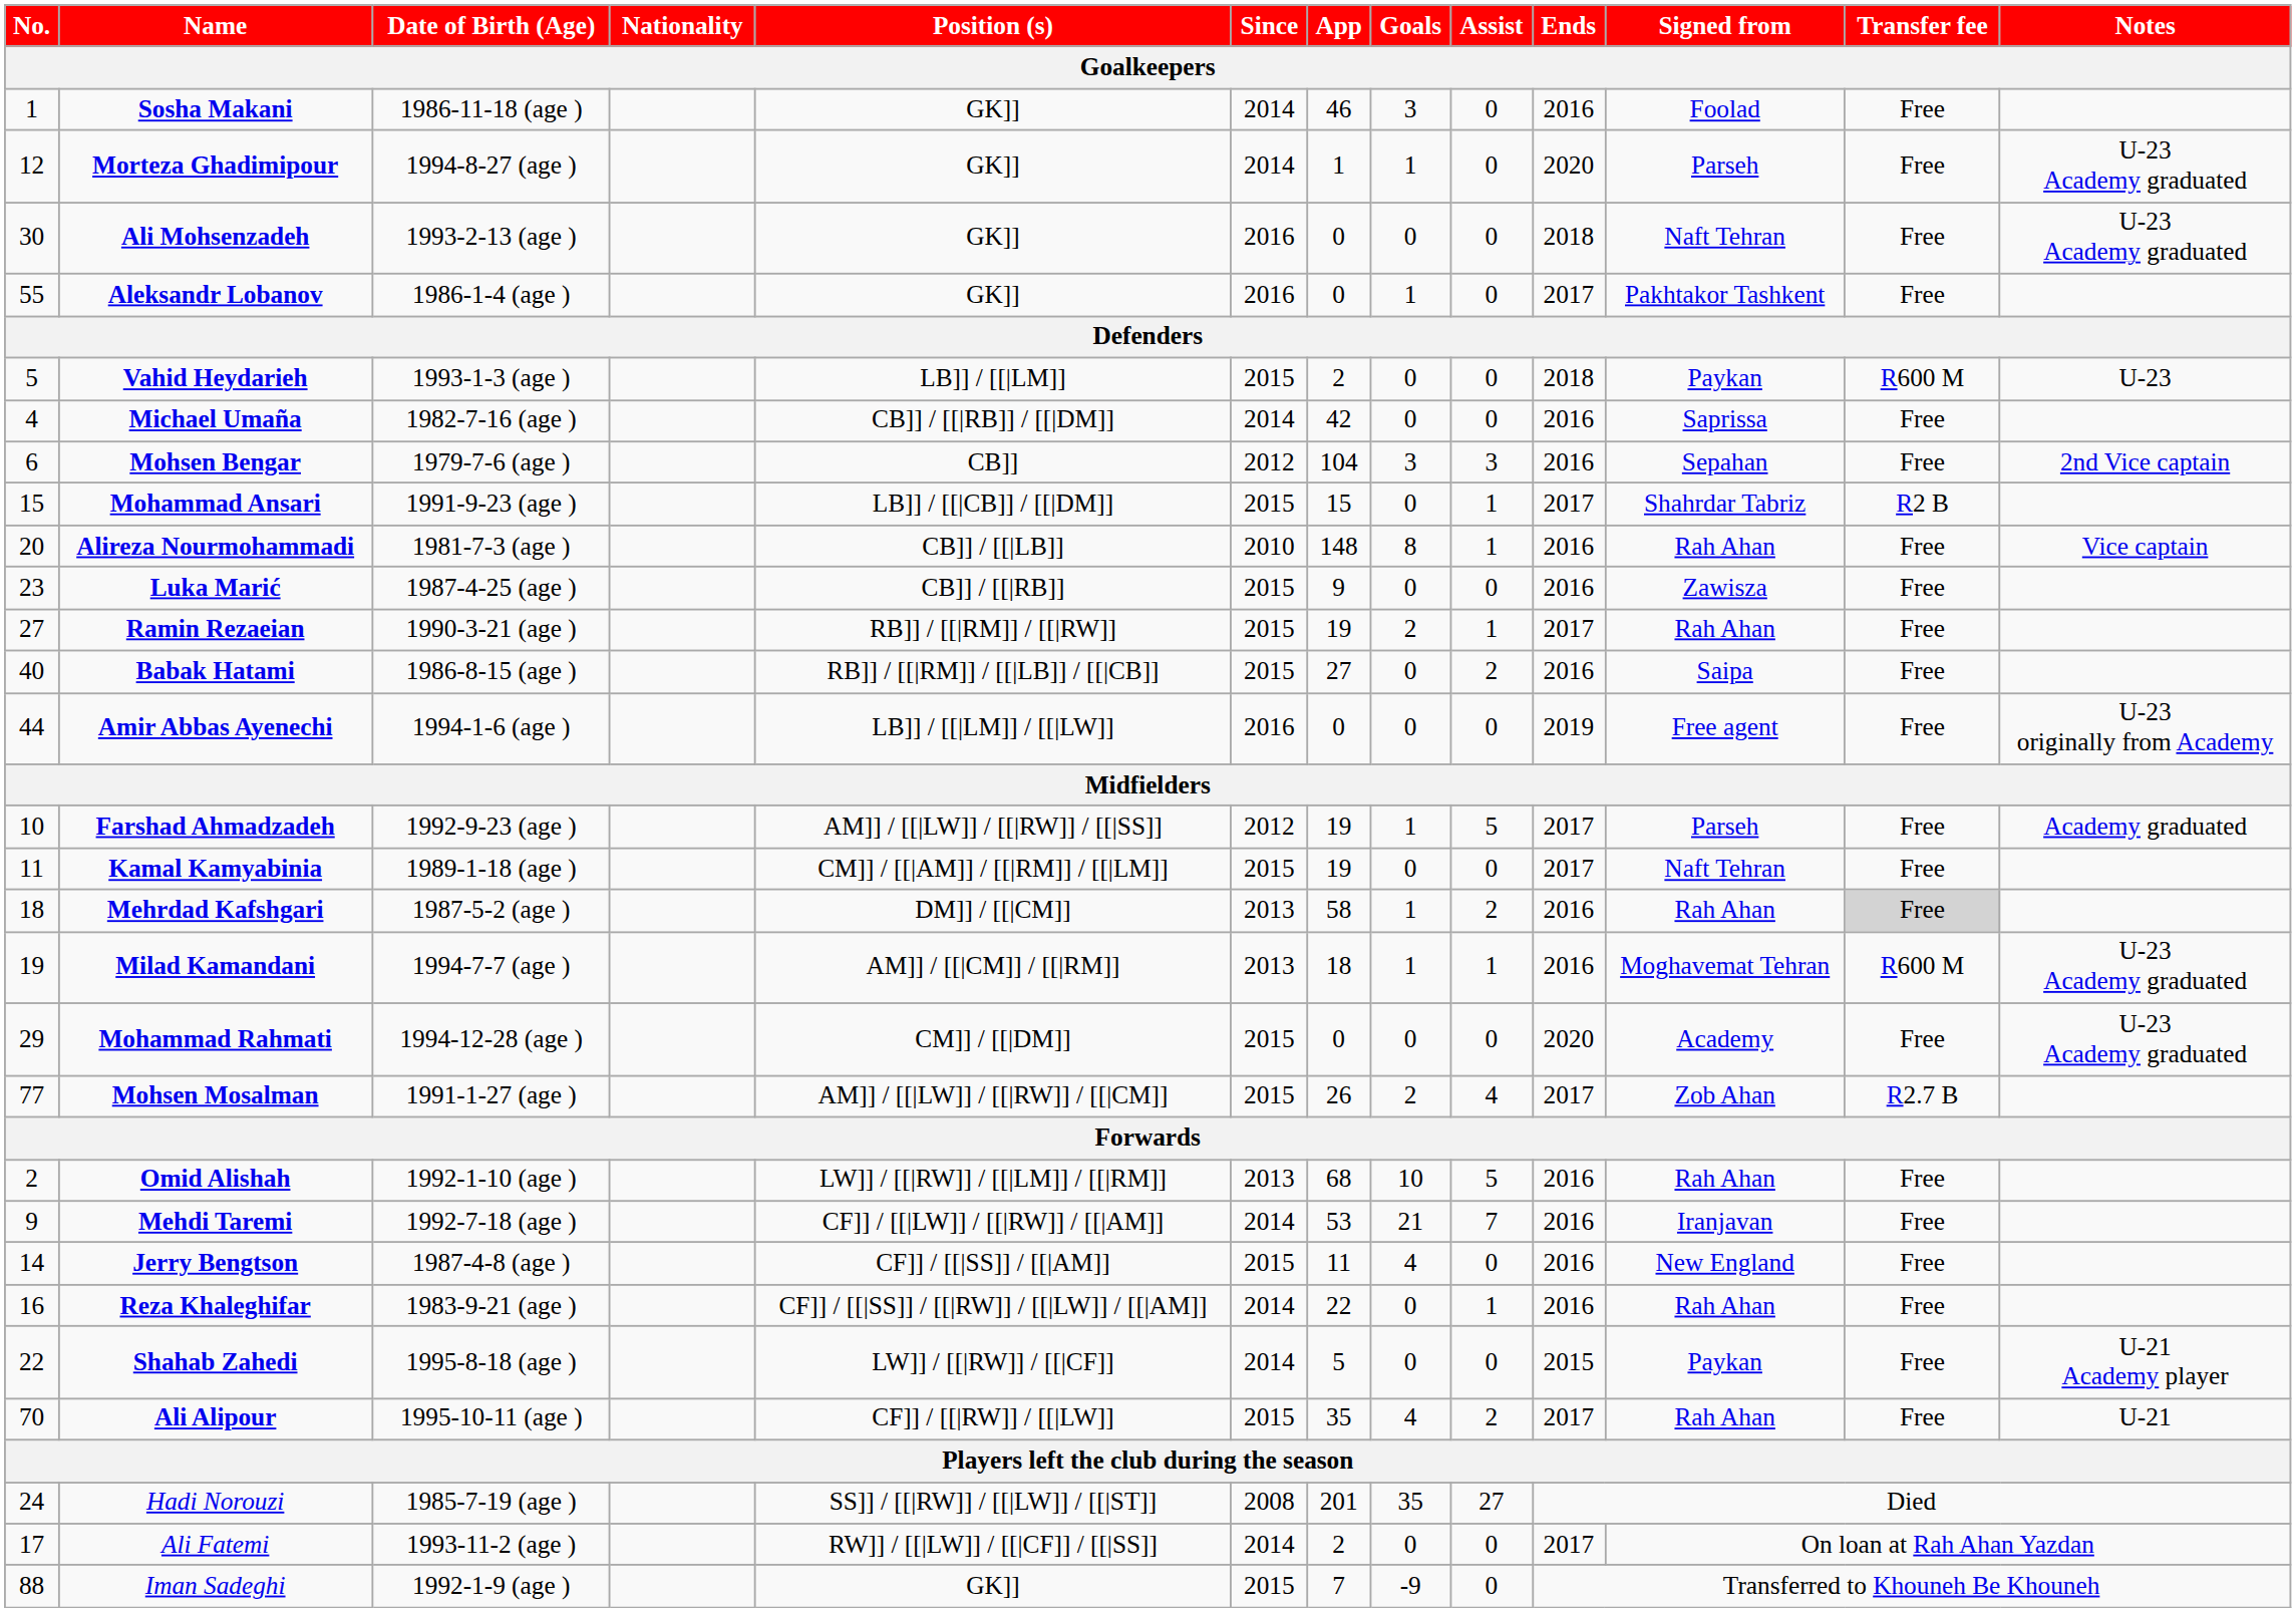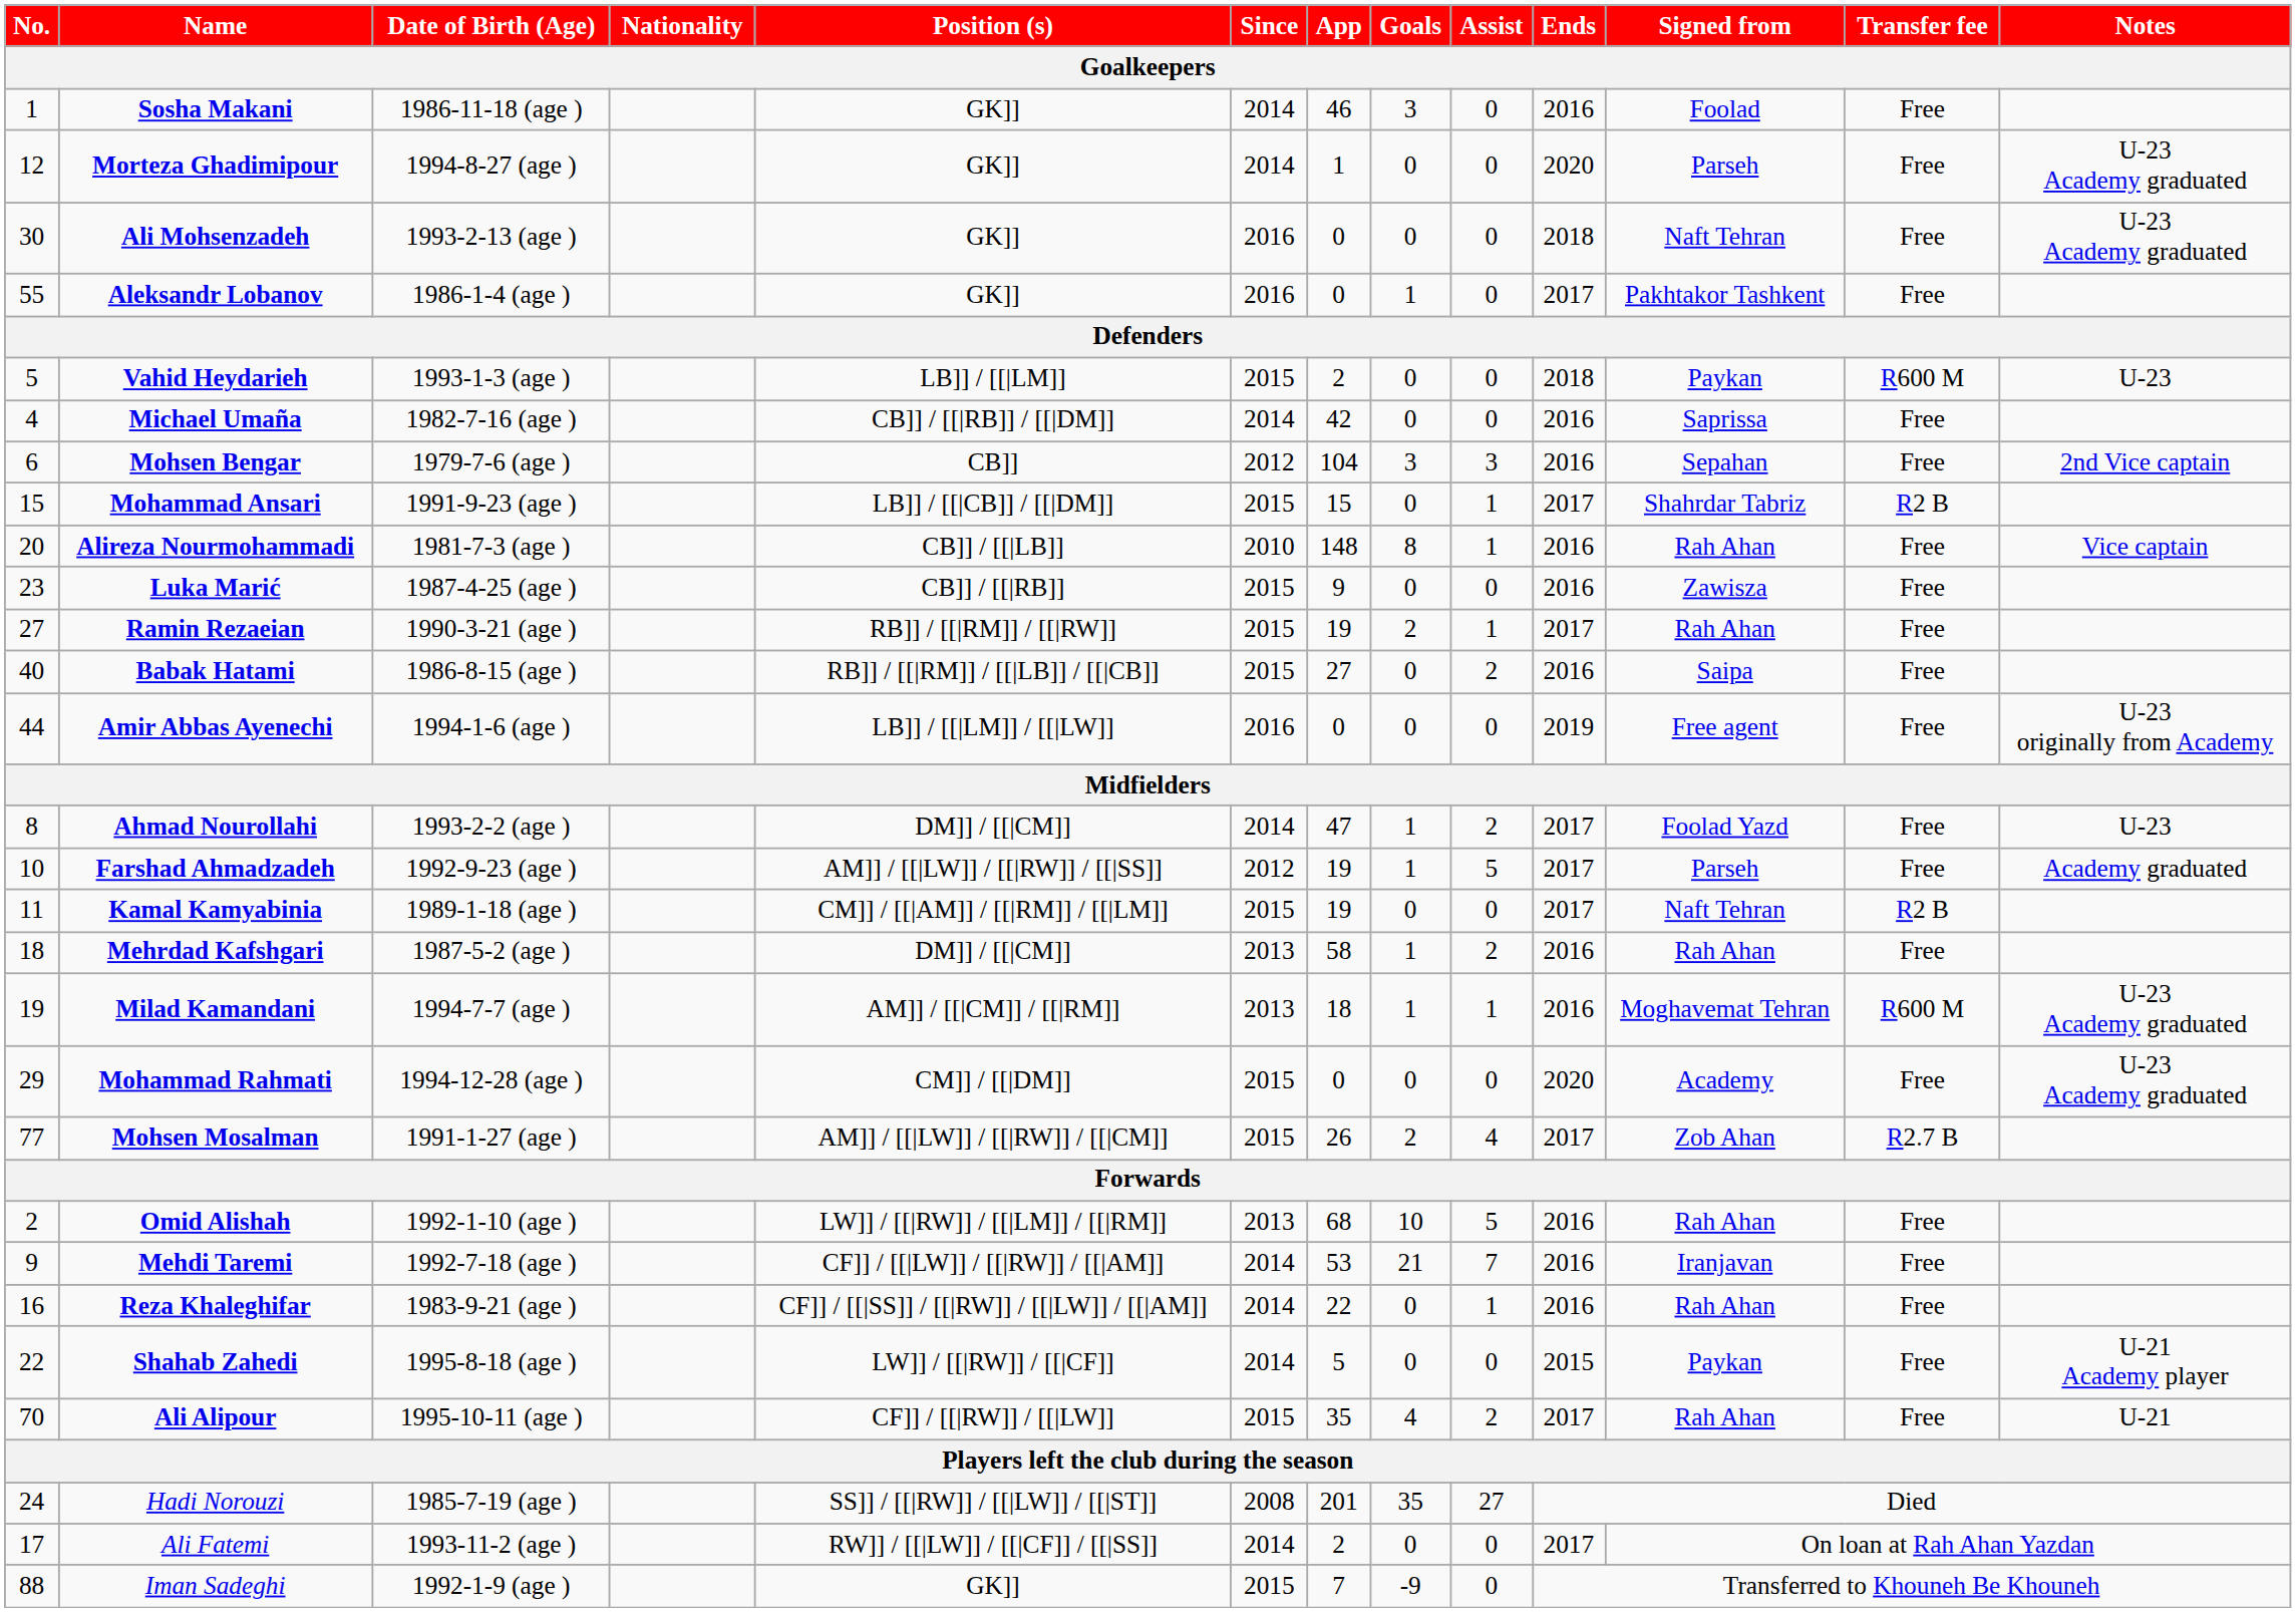Morteza Ghadimipour | Goals: 1 -> 0
+ row: 8 | Ahmad Nourollahi | 1993-2-2 (age ) | DM]] / [[|CM]] | 2014 | 47 | 1 | 2 | 2017 | Foolad Yazd | Free | U-23
Kamal Kamyabinia | Transfer fee: Free -> R2 B
Mehrdad Kafshgari | Transfer fee: lightgrey background -> no background
- row: 14 | Jerry Bengtson | 1987-4-8 (age ) | CF]] / [[|SS]] / [[|AM]] | 2015 | 11 | 4 | 0 | 2016 | New England | Free
